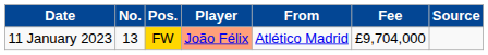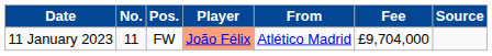11 January 2023 | No.: 13 -> 11
11 January 2023 | Pos.: gold background -> no background
